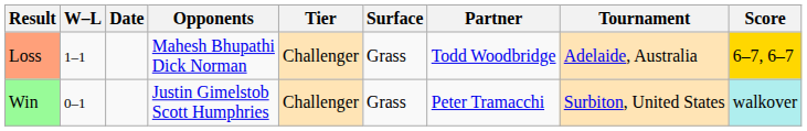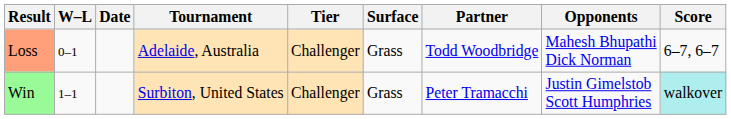columns swapped: Tournament <-> Opponents
Loss | W–L: 1–1 -> 0–1
Loss | Score: gold background -> no background
Win | W–L: 0–1 -> 1–1
